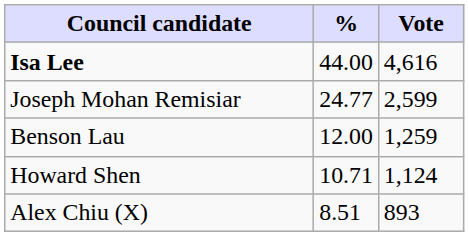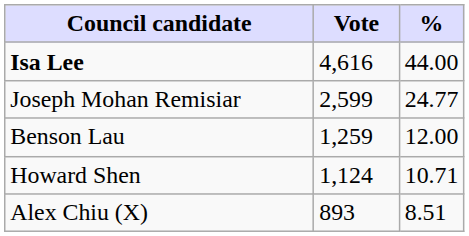columns swapped: Vote <-> %
